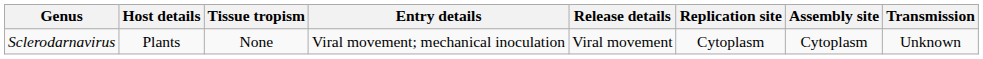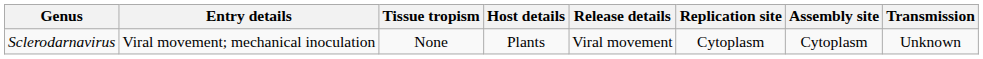columns swapped: Host details <-> Entry details
